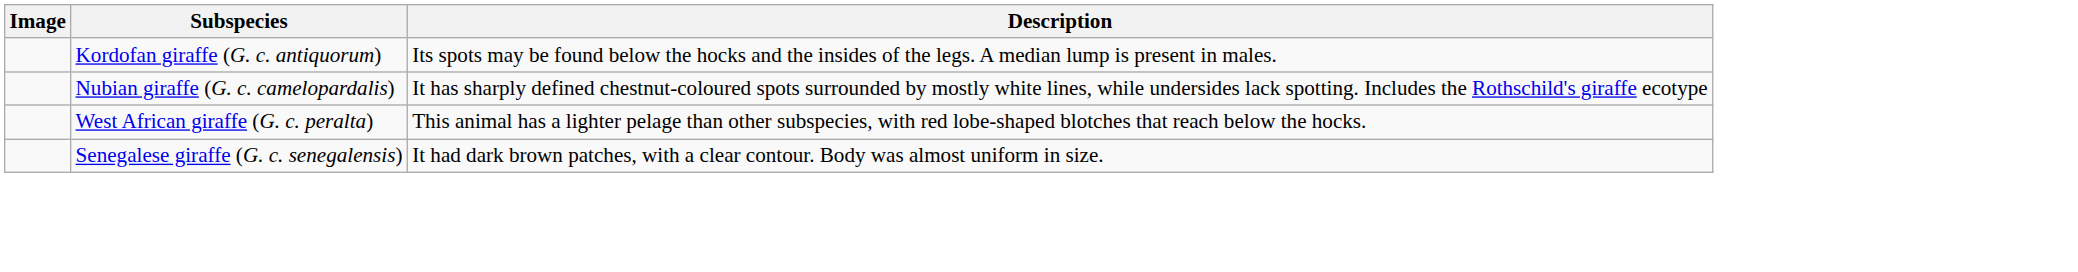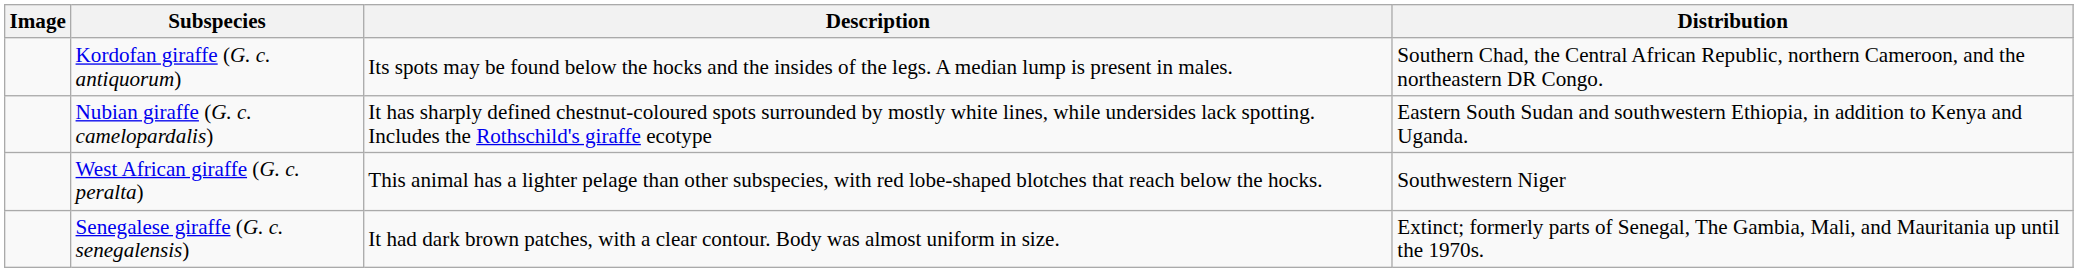+ column: Distribution | Southern Chad, the Central African Republic, northern Cameroon, and the northeastern DR Congo. | Eastern South Sudan and southwestern Ethiopia, in addition to Kenya and Uganda. | Southwestern Niger | Extinct; formerly parts of Senegal, The Gambia, Mali, and Mauritania up until the 1970s.
